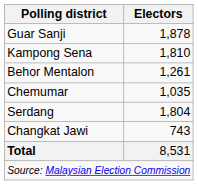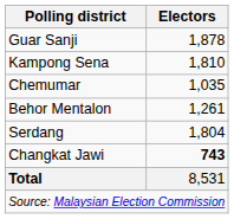rows swapped: Behor Mentalon <-> Chemumar
Changkat Jawi | Electors: normal -> bold
